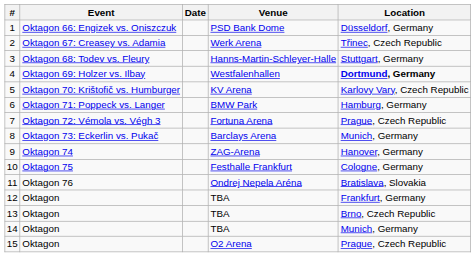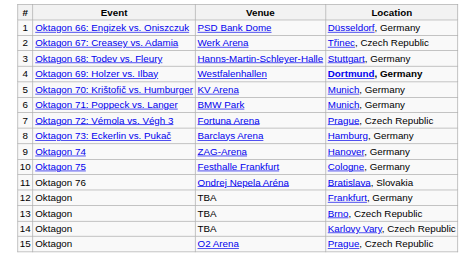- column: Date
5 | Location: Karlovy Vary, Czech Republic -> Munich, Germany
6 | Location: Hamburg, Germany -> Munich, Germany
8 | Location: Munich, Germany -> Hamburg, Germany
14 | Location: Munich, Germany -> Karlovy Vary, Czech Republic
